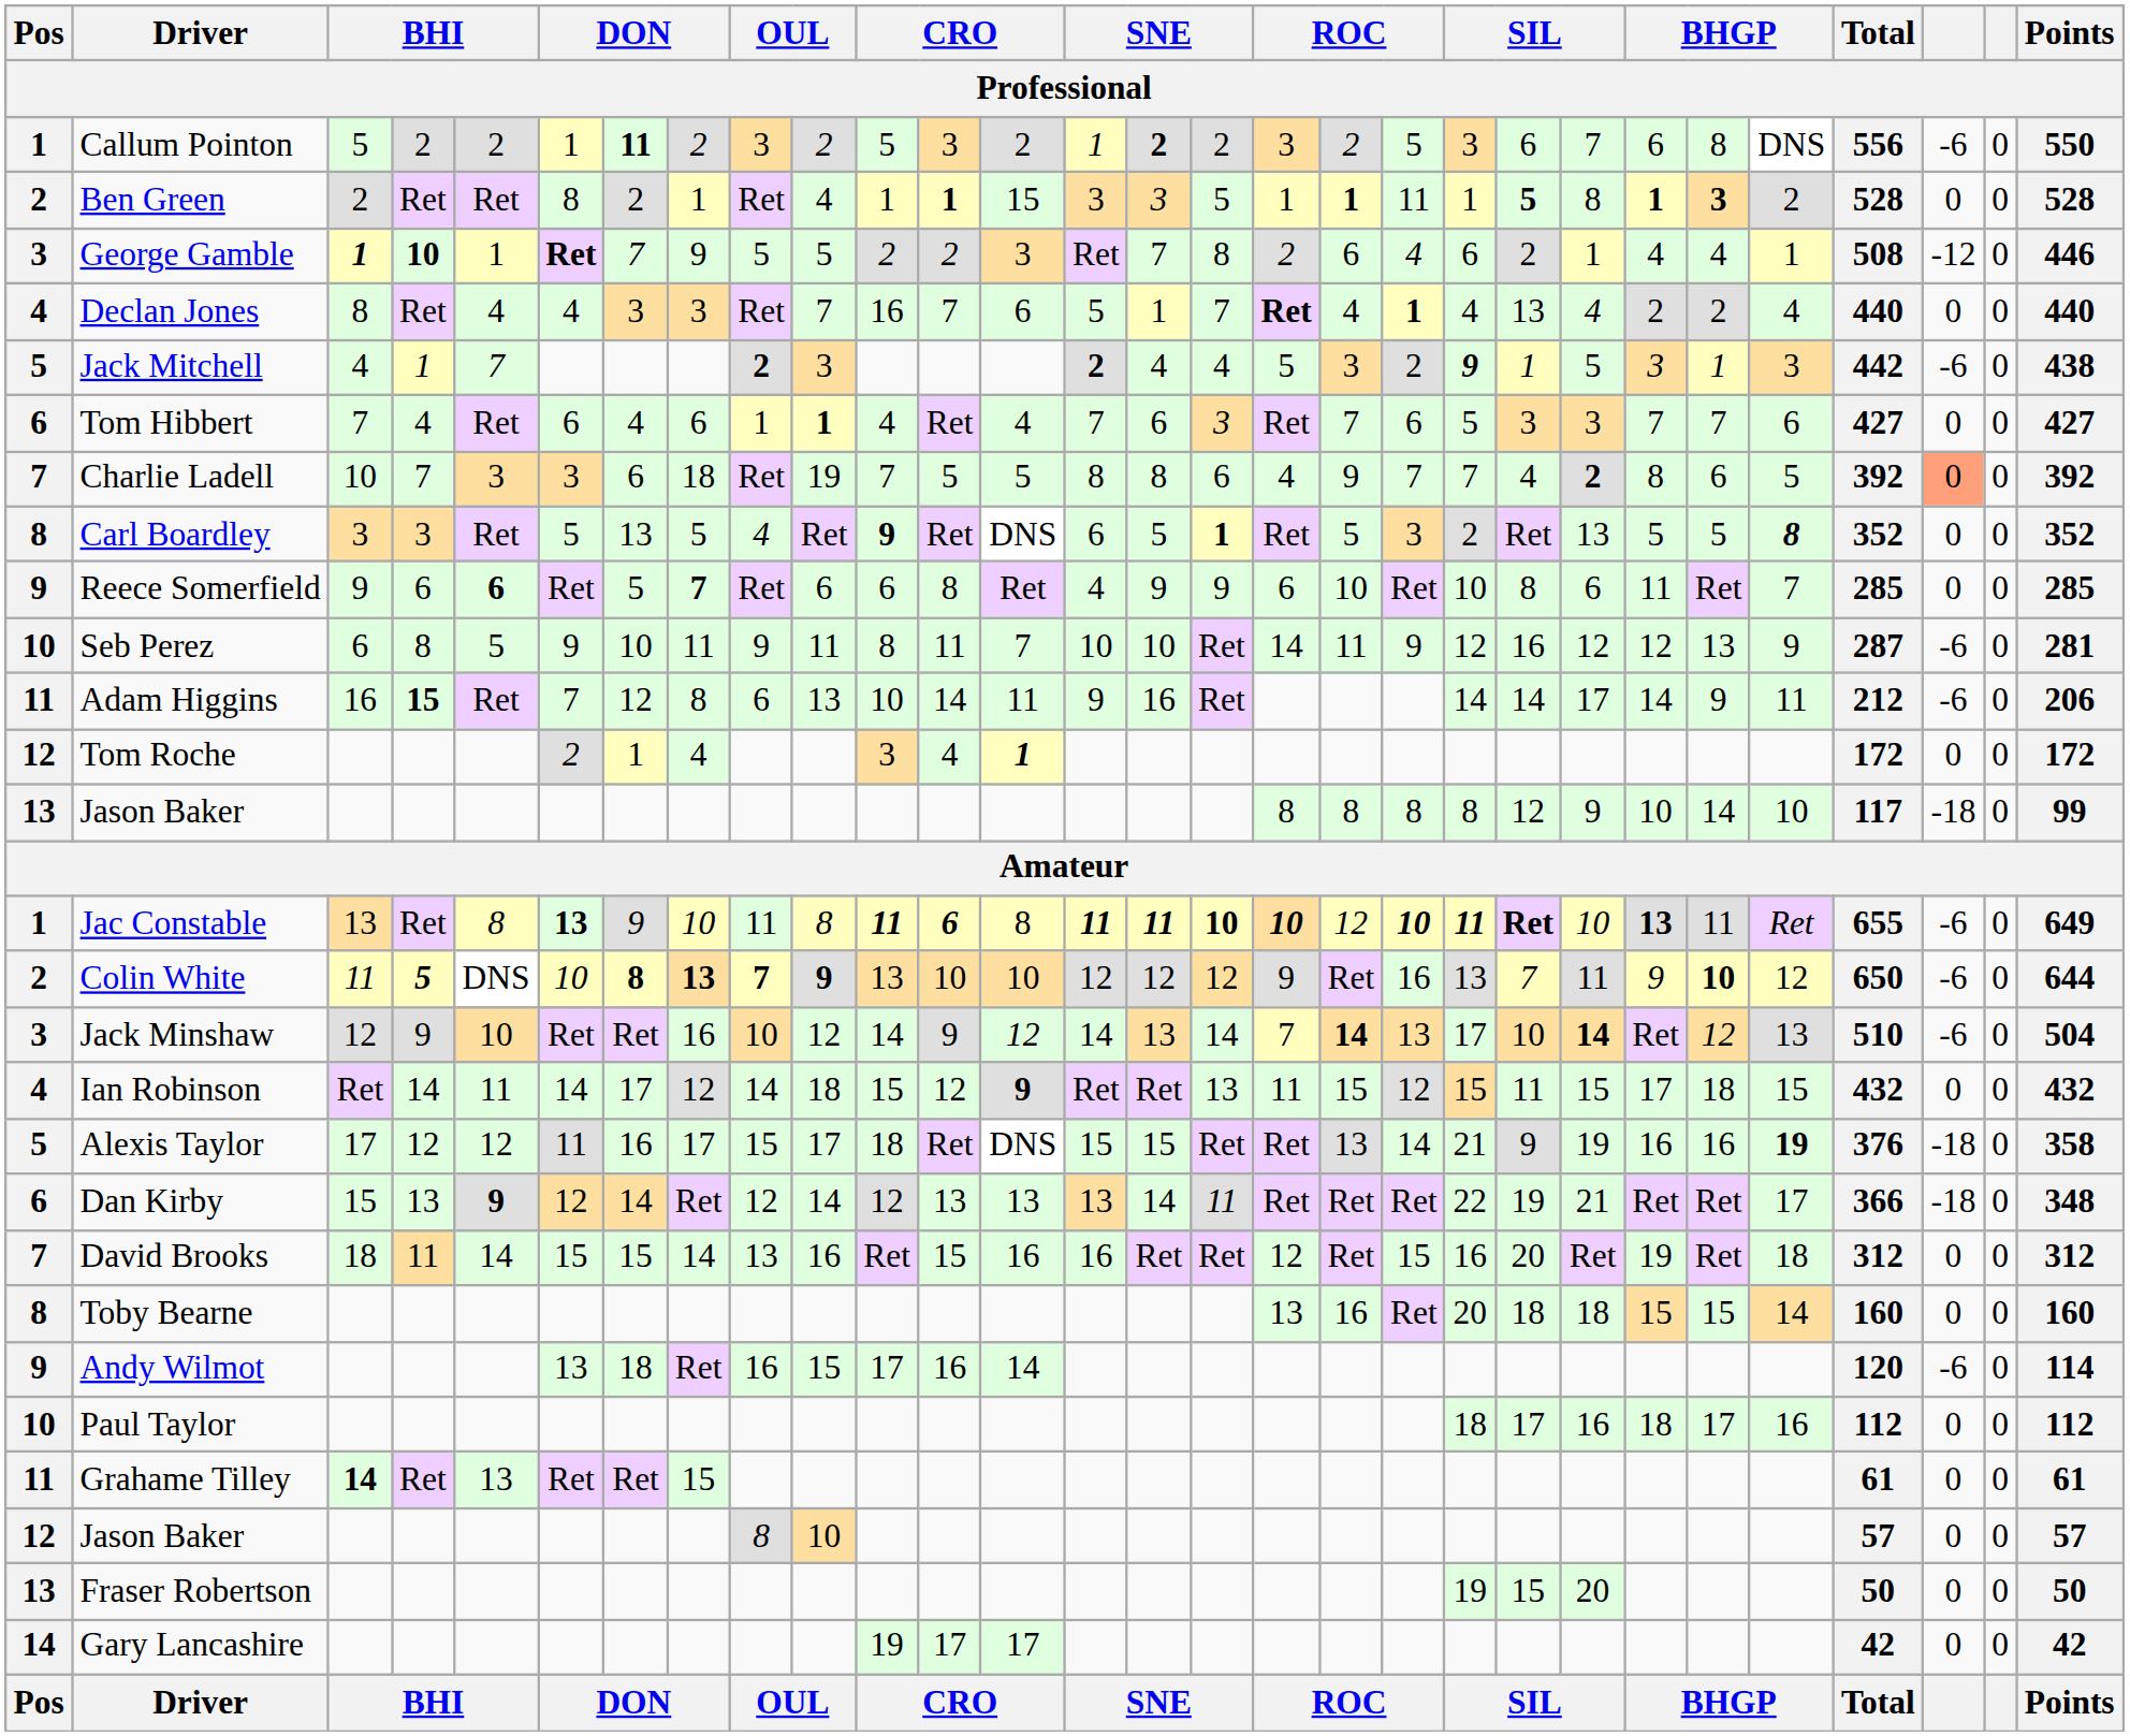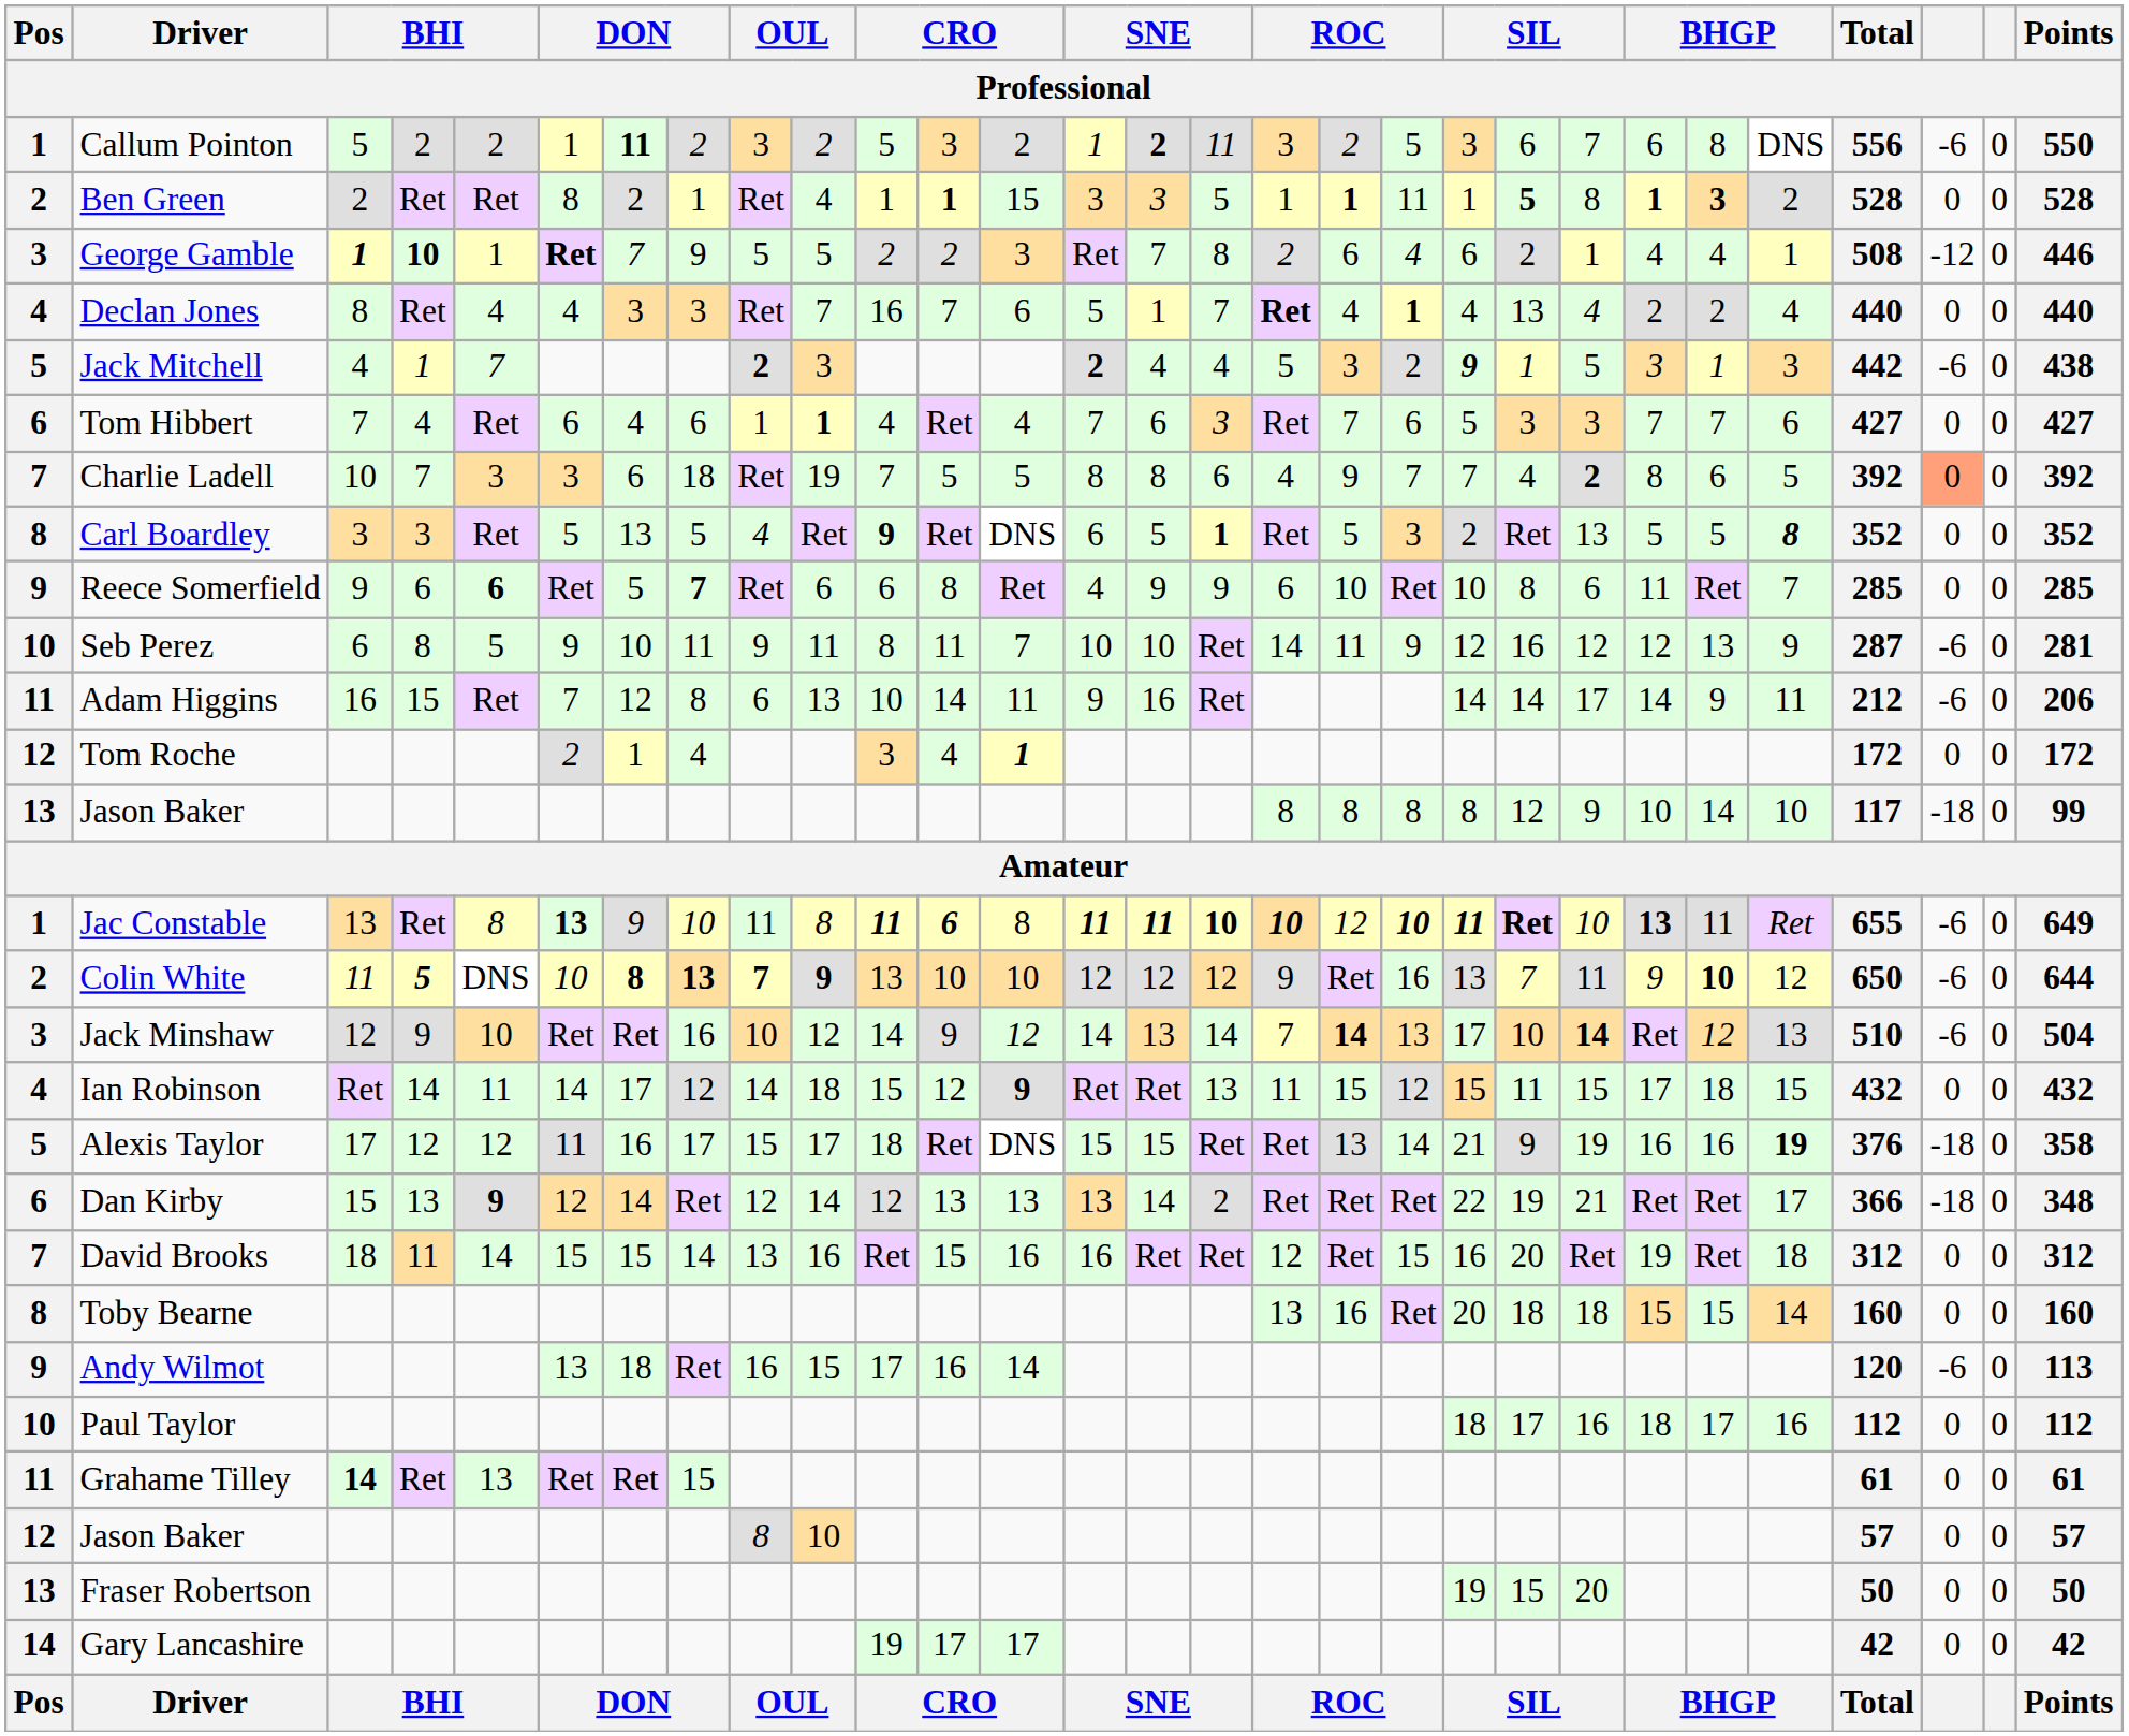Callum Pointon | column 16: 2 -> 11
Adam Higgins | column 4: bold -> normal
Dan Kirby | column 16: 11 -> 2
Andy Wilmot | Points: 114 -> 113
